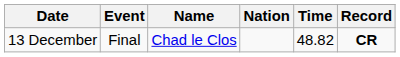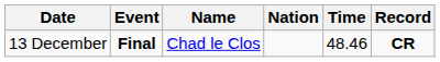13 December | Event: normal -> bold
13 December | Time: 48.82 -> 48.46
